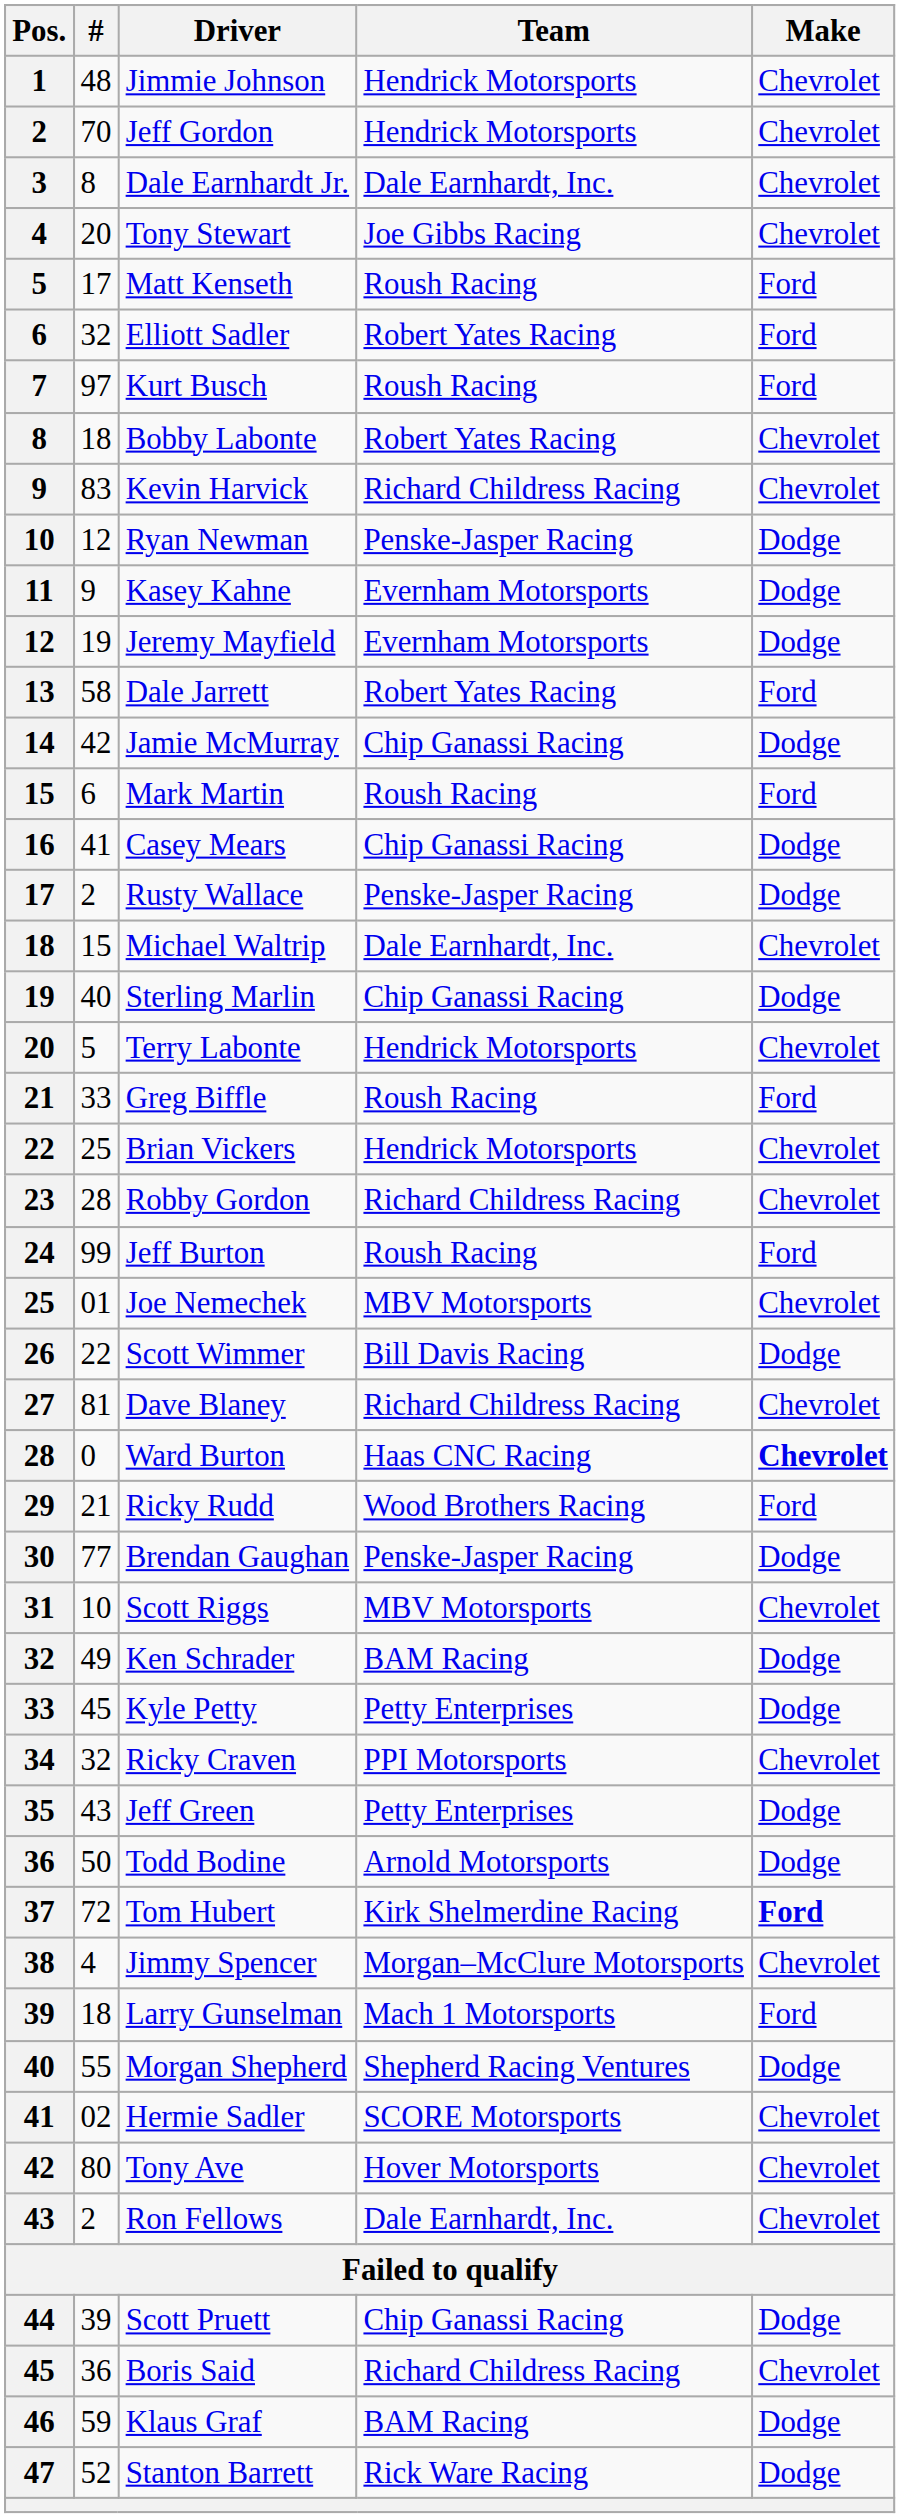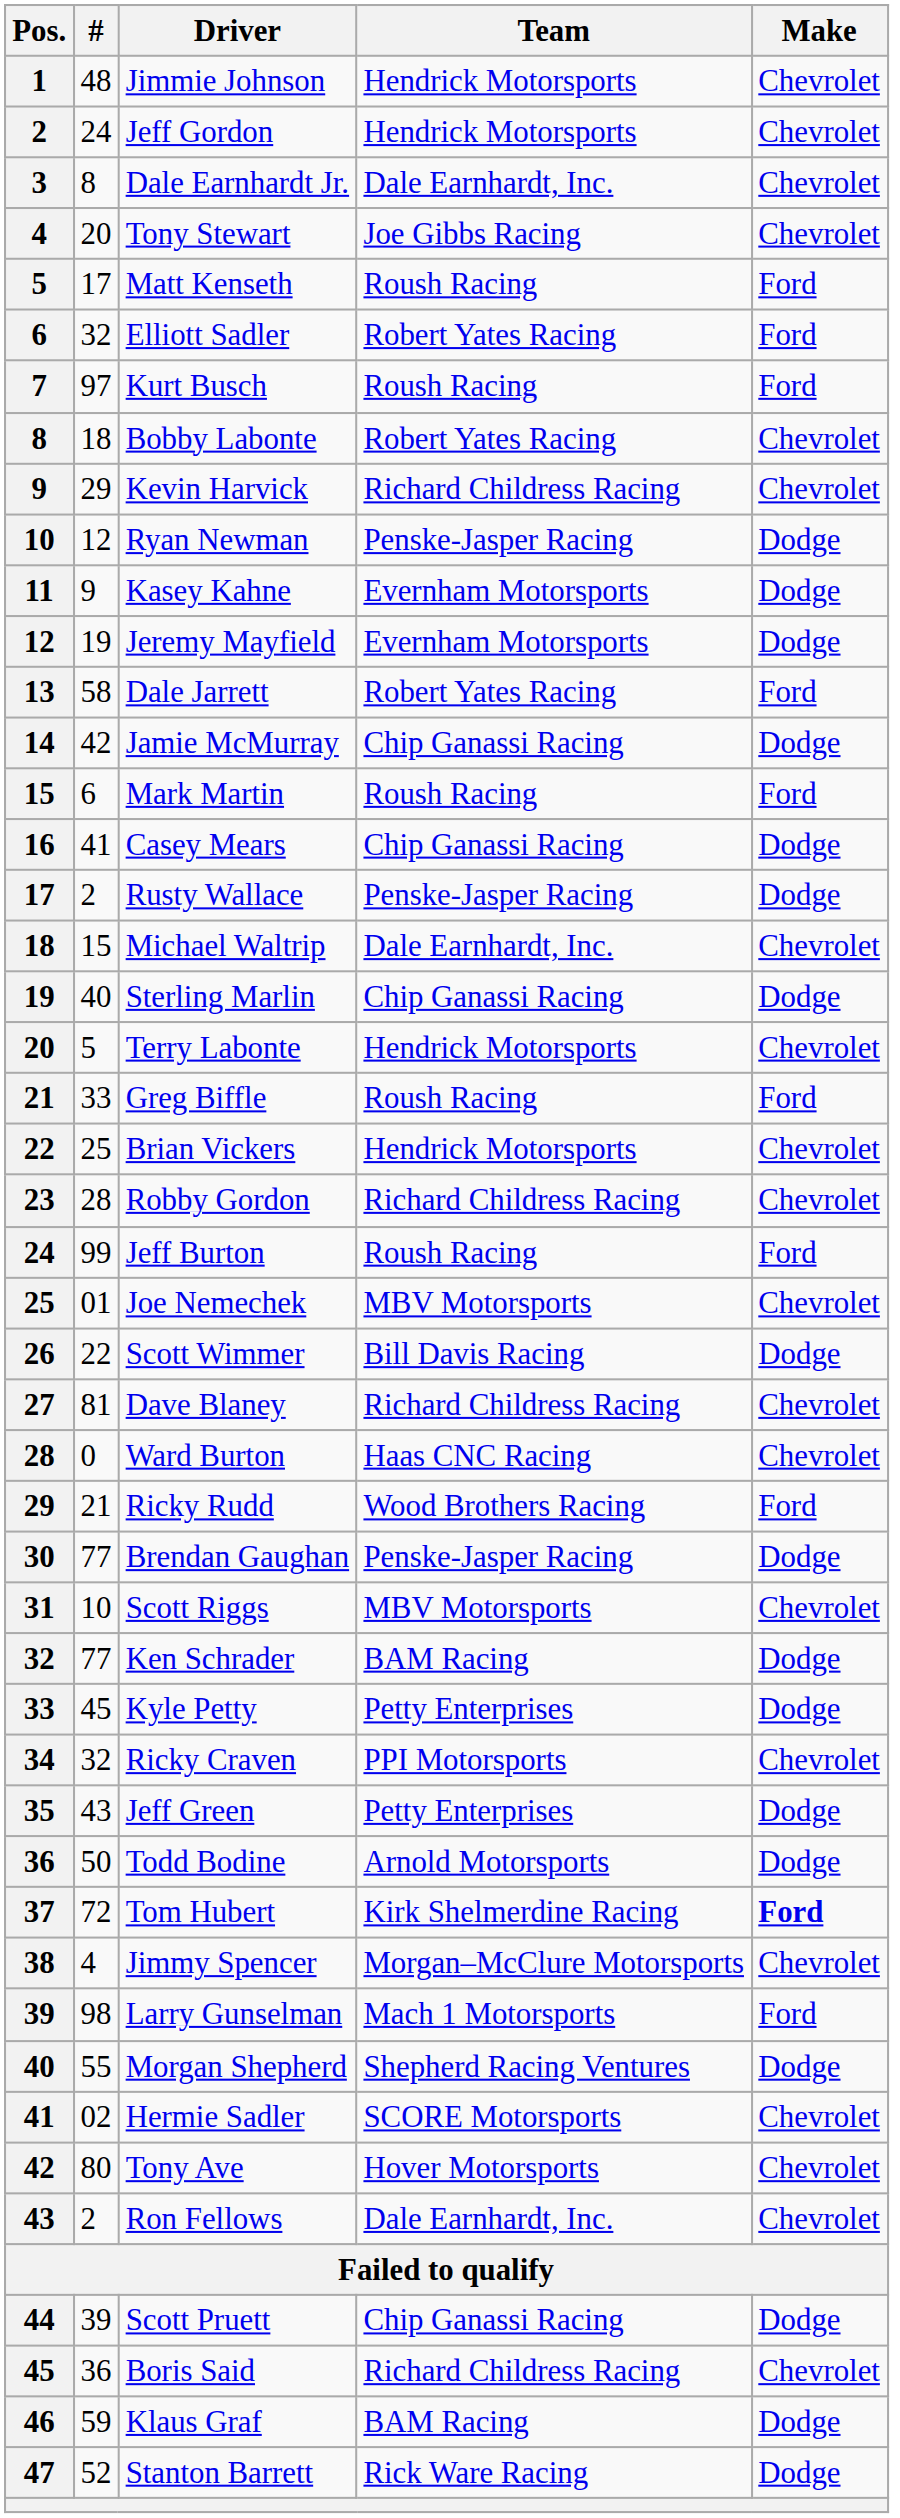Jeff Gordon | #: 70 -> 24
Kevin Harvick | #: 83 -> 29
Ward Burton | Make: bold -> normal
Ken Schrader | #: 49 -> 77
Larry Gunselman | #: 18 -> 98
